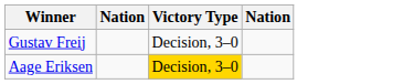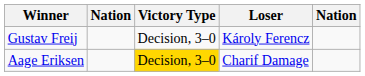+ column: Loser | Károly Ferencz | Charif Damage
